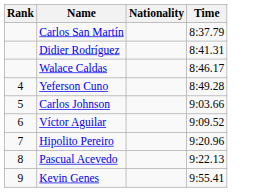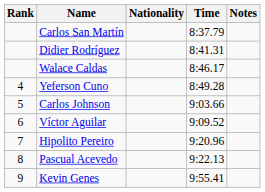+ column: Notes
